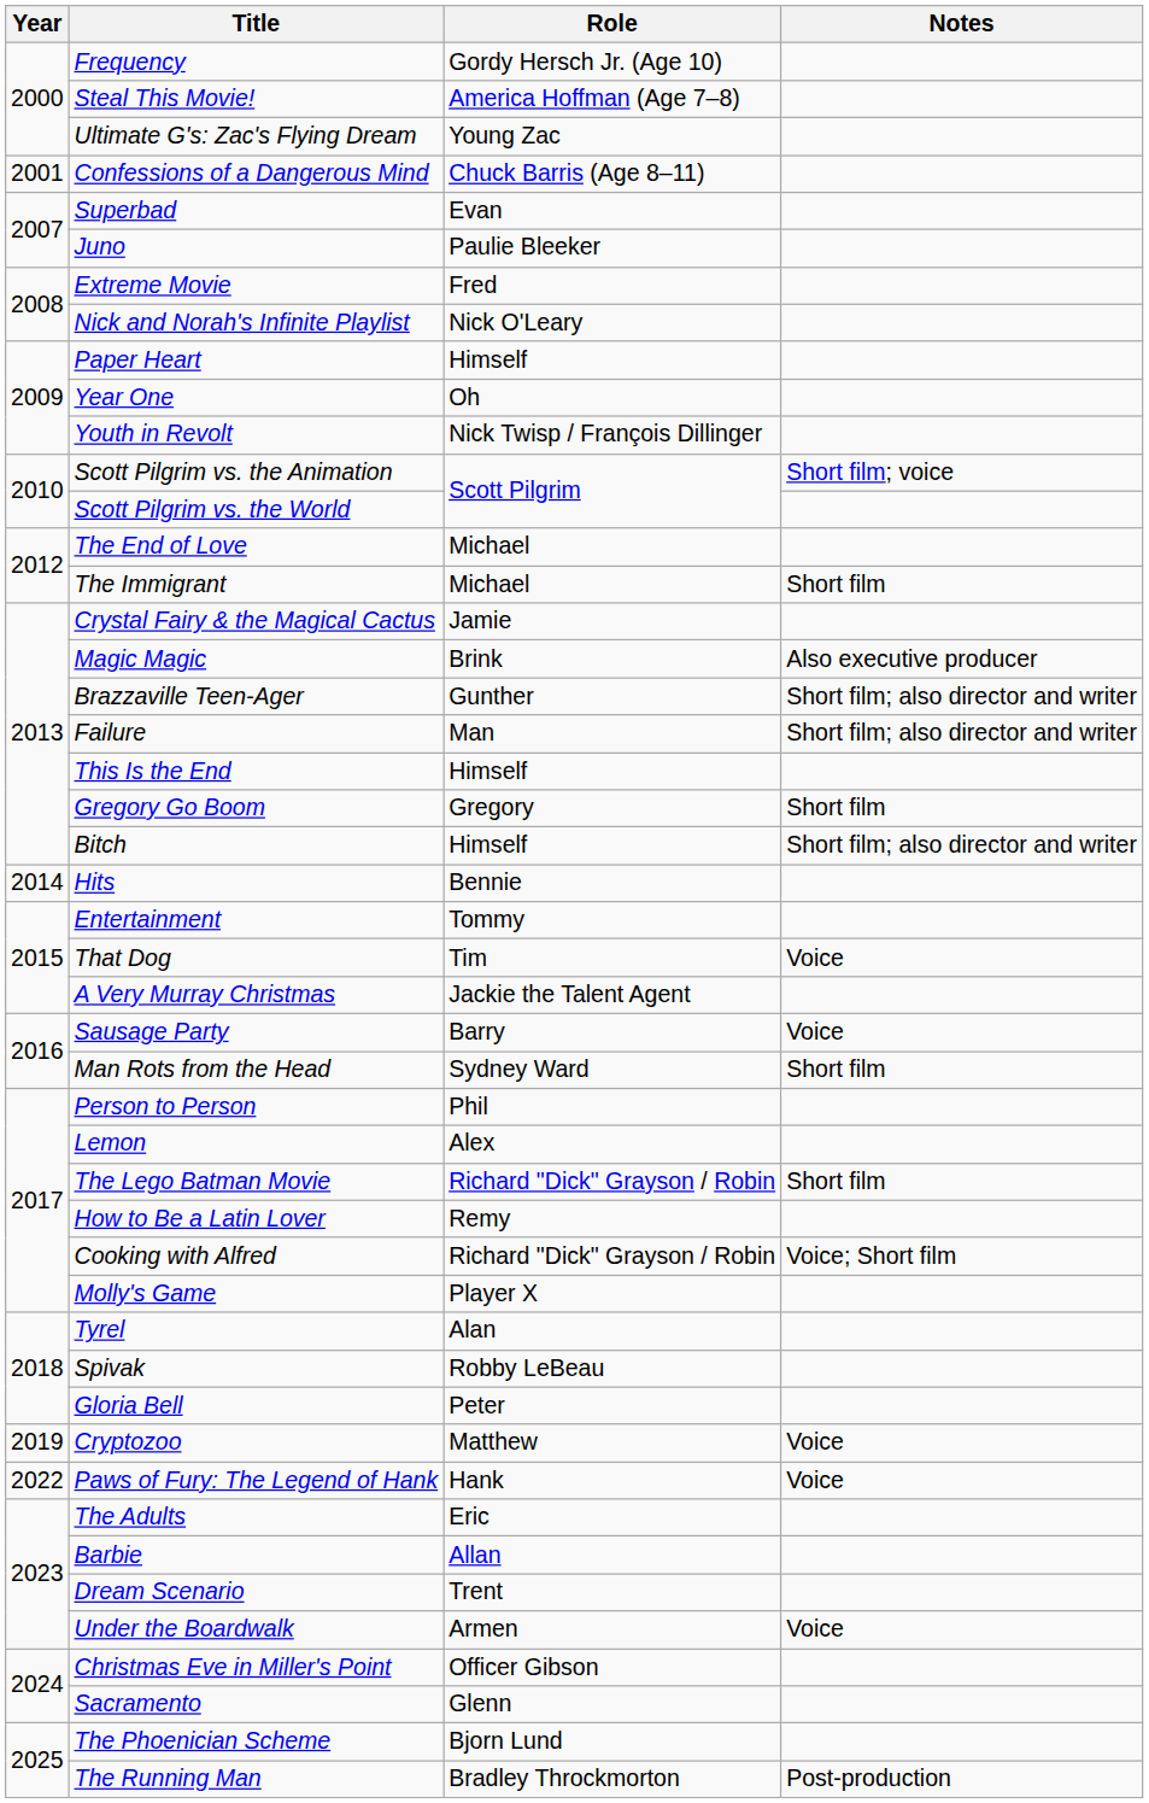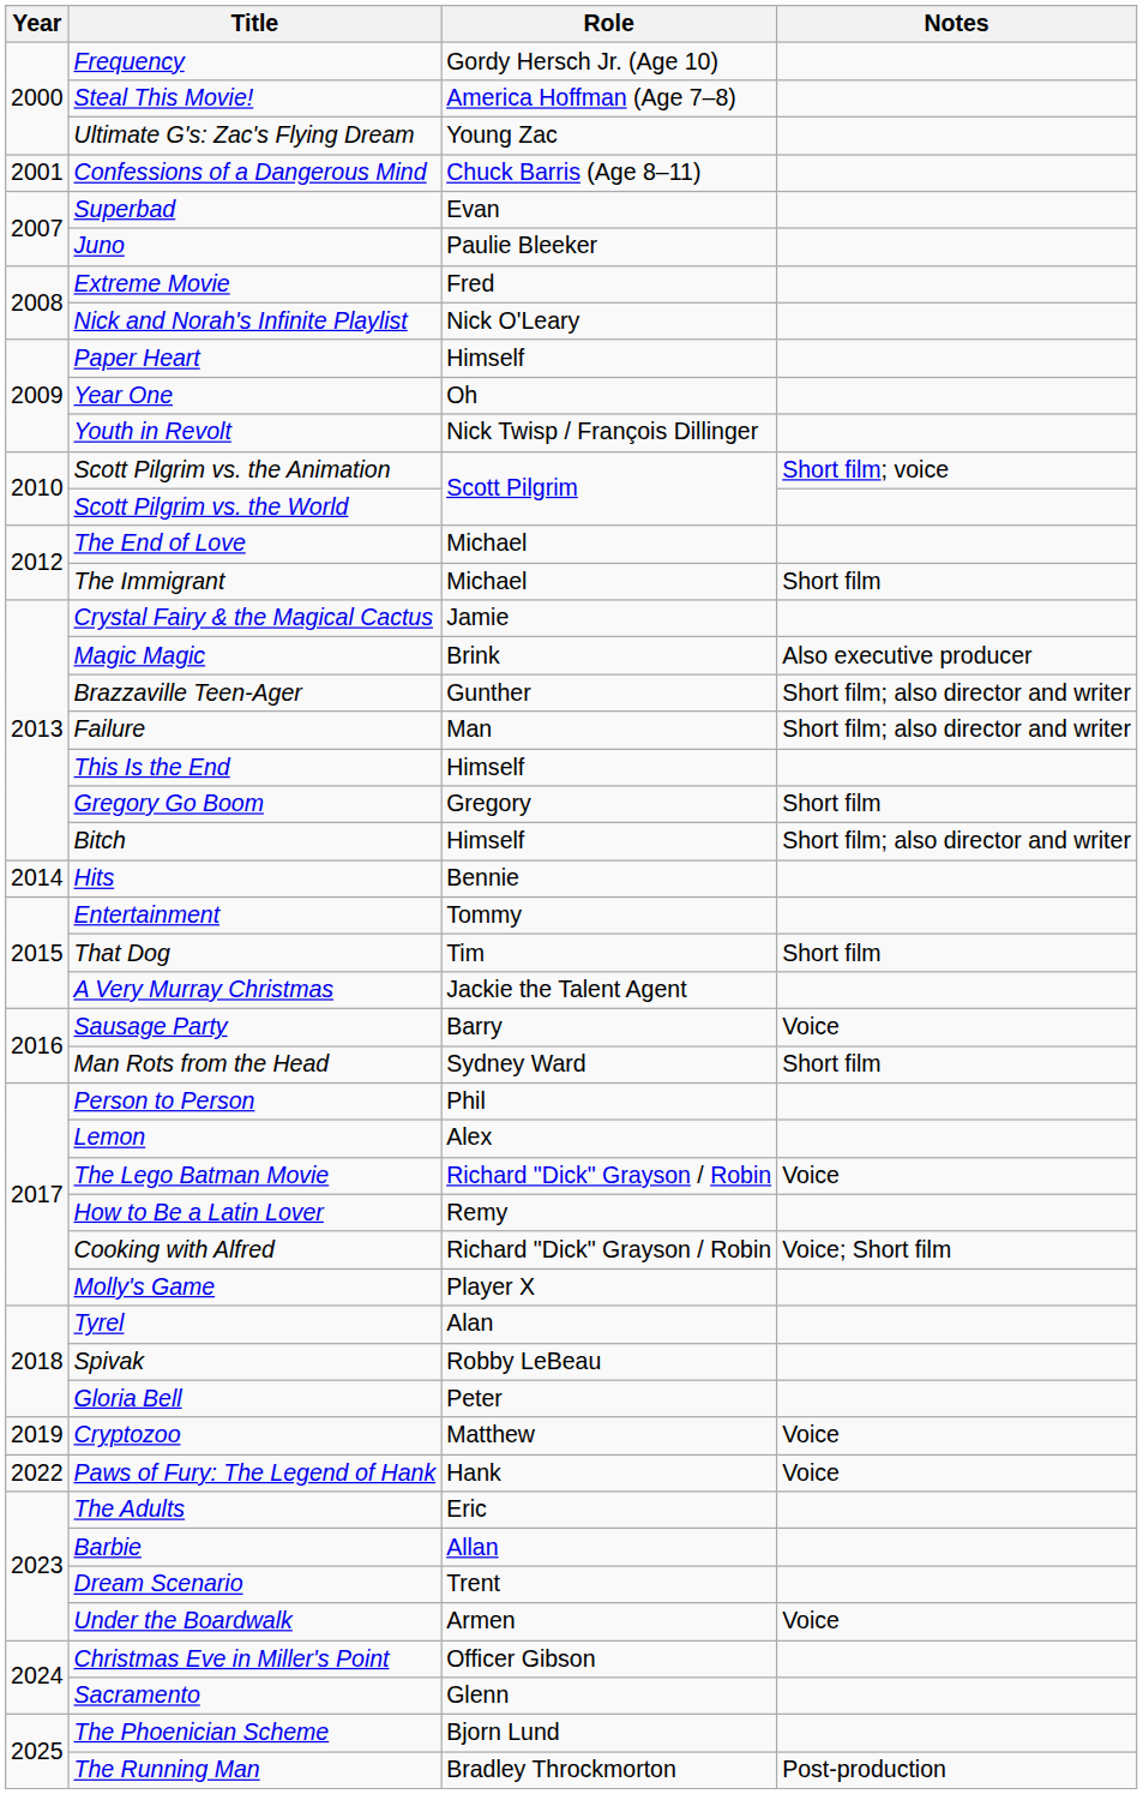That Dog | Notes: Voice -> Short film
The Lego Batman Movie | Notes: Short film -> Voice
